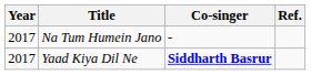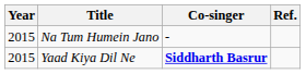Na Tum Humein Jano | Year: 2017 -> 2015
Yaad Kiya Dil Ne | Year: 2017 -> 2015
